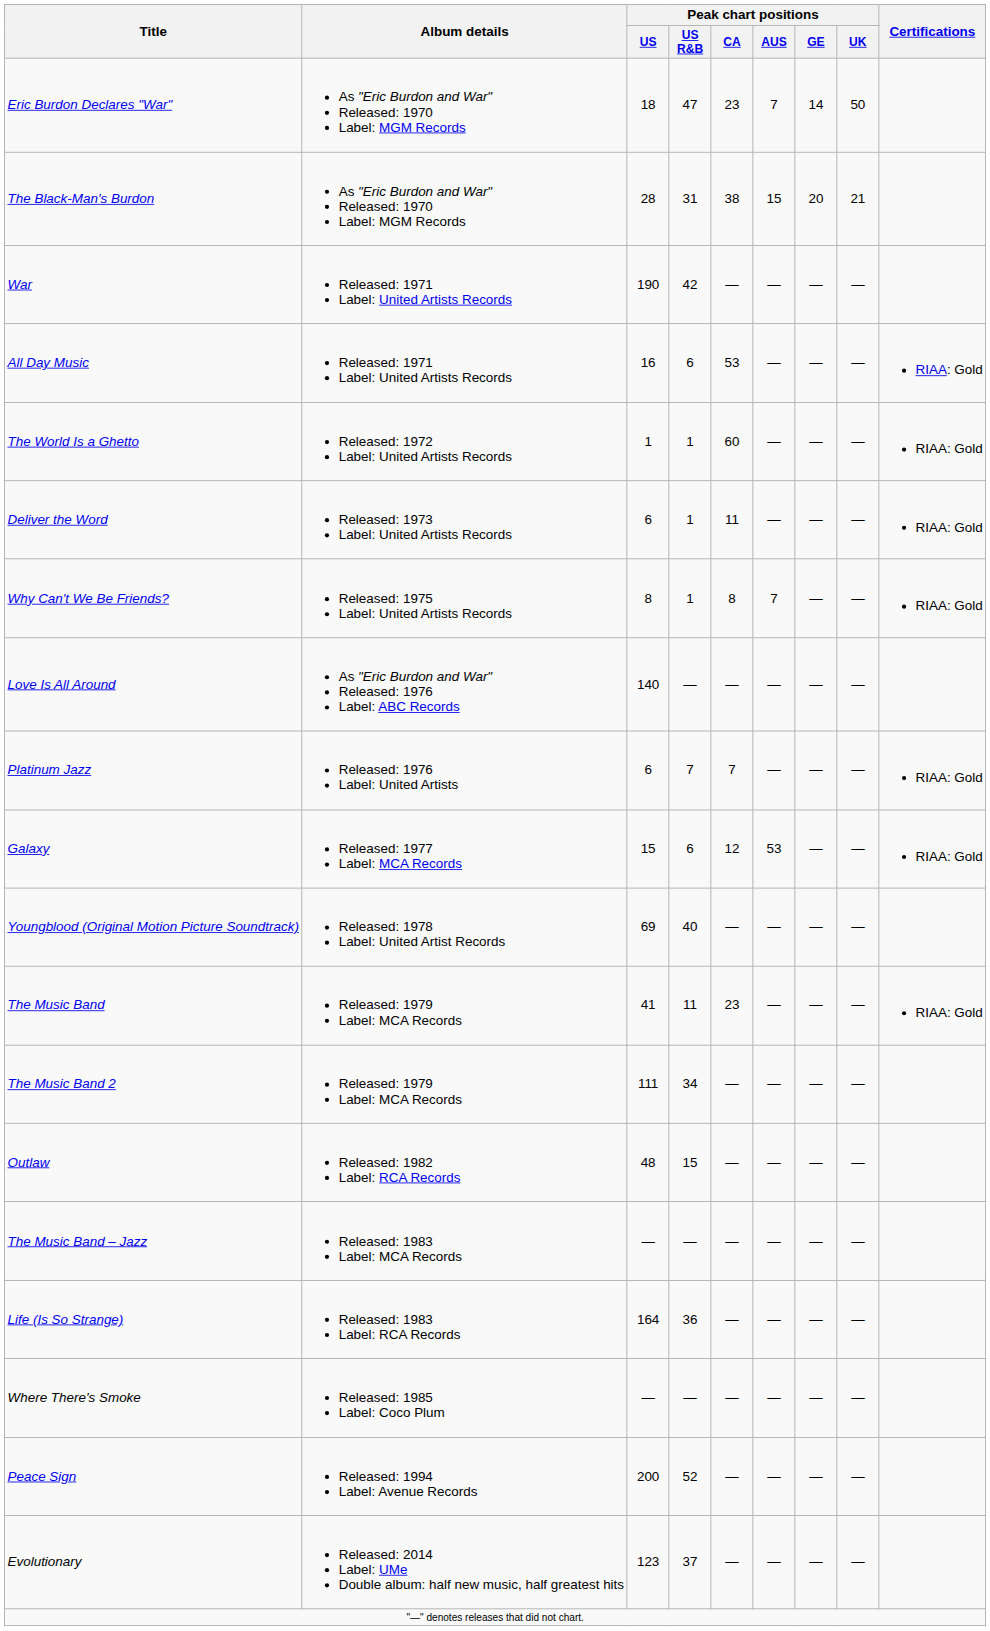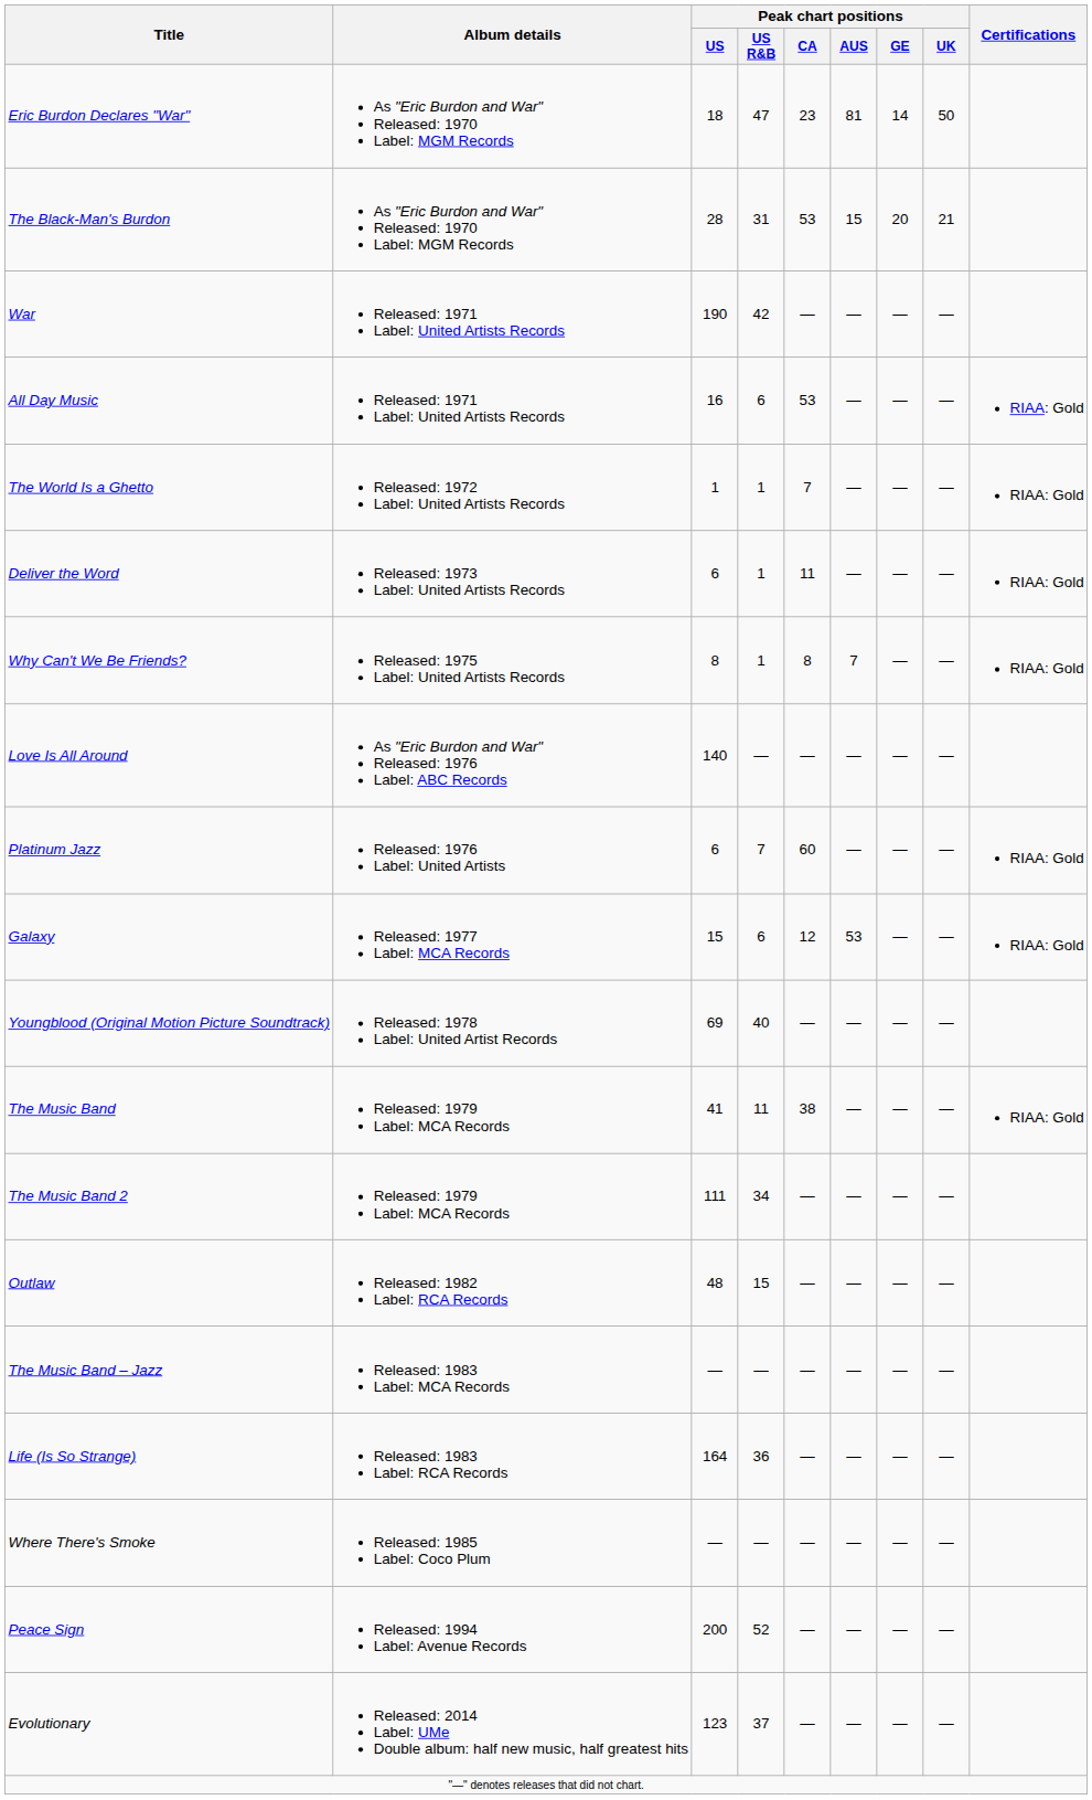Eric Burdon Declares "War" | Peak chart positions / AUS: 7 -> 81
The Black-Man's Burdon | Peak chart positions / CA: 38 -> 53
The World Is a Ghetto | Peak chart positions / CA: 60 -> 7
Platinum Jazz | Peak chart positions / CA: 7 -> 60
The Music Band | Peak chart positions / CA: 23 -> 38
